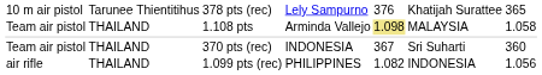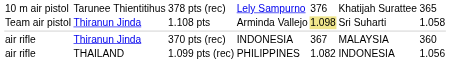1.108 pts | column 2: THAILAND -> Thiranun Jinda
1.108 pts | column 6: MALAYSIA -> Sri Suharti
370 pts (rec) | column 1: Team air pistol -> air rifle
370 pts (rec) | column 2: THAILAND -> Thiranun Jinda
370 pts (rec) | column 6: Sri Suharti -> MALAYSIA
